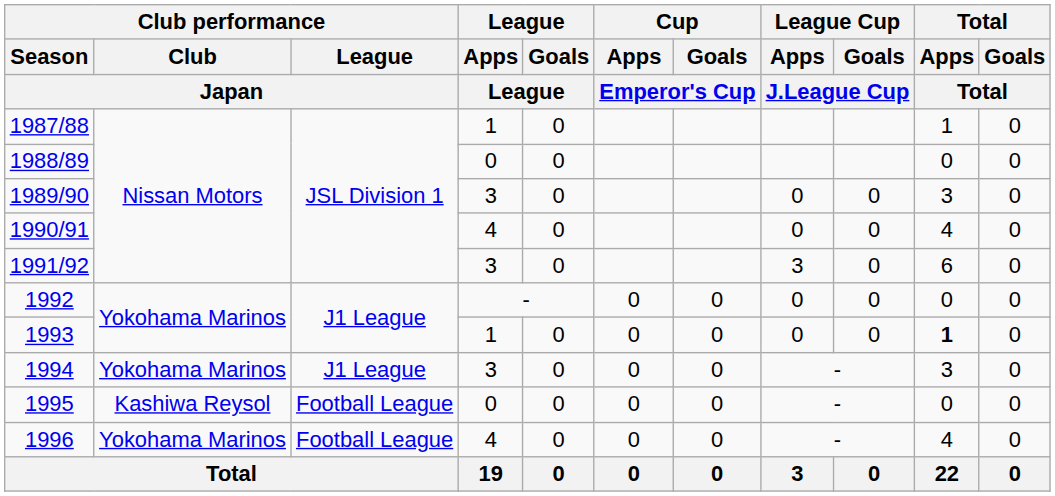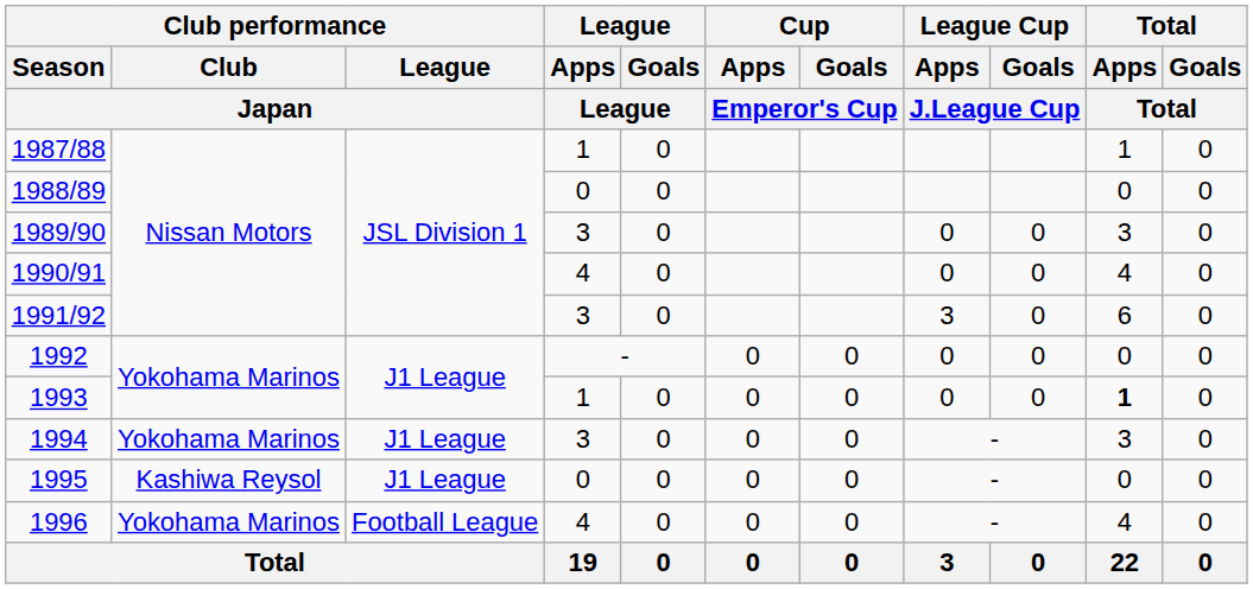1995 | Club performance / League / Japan: Football League -> J1 League
